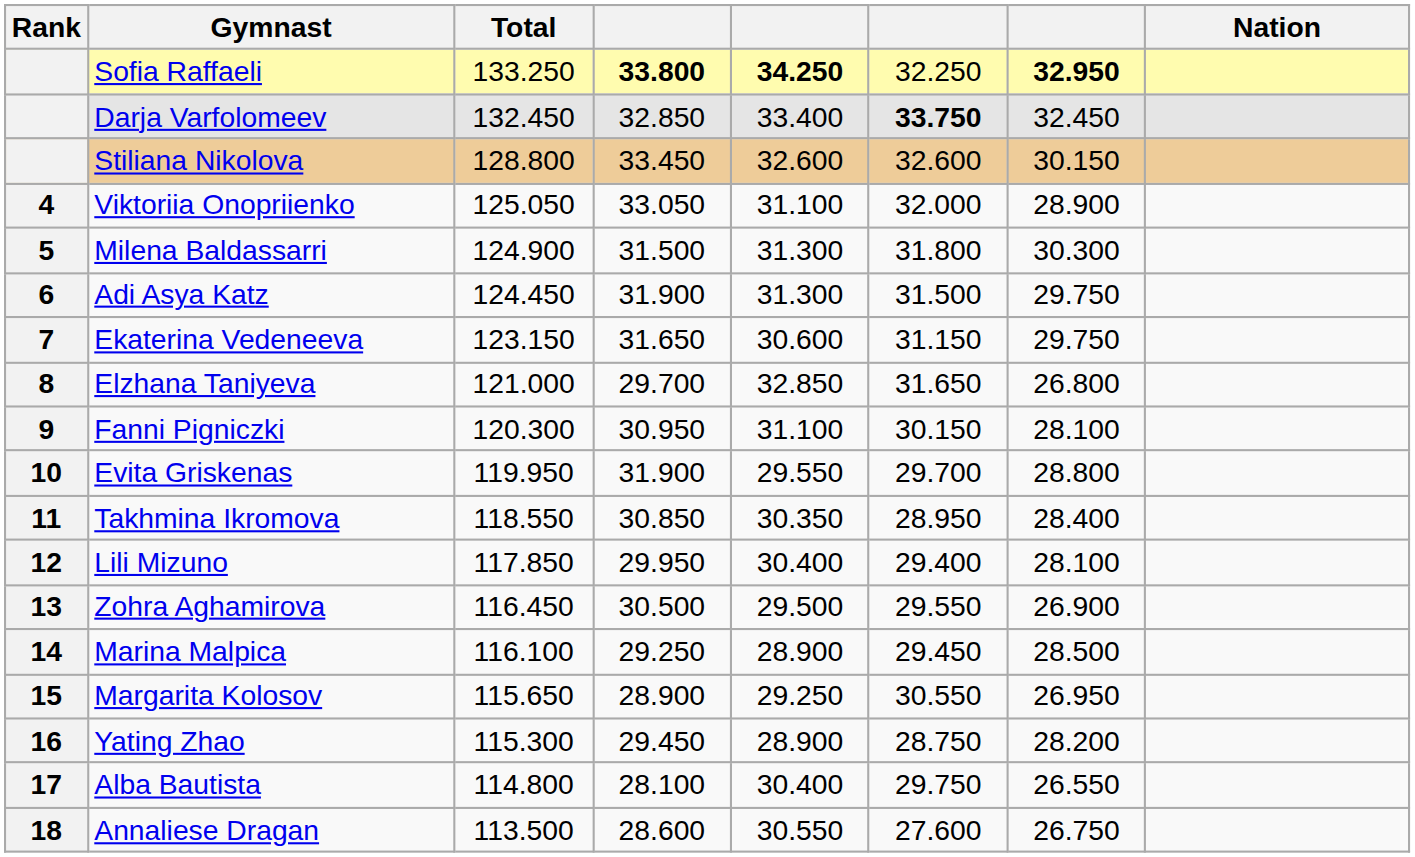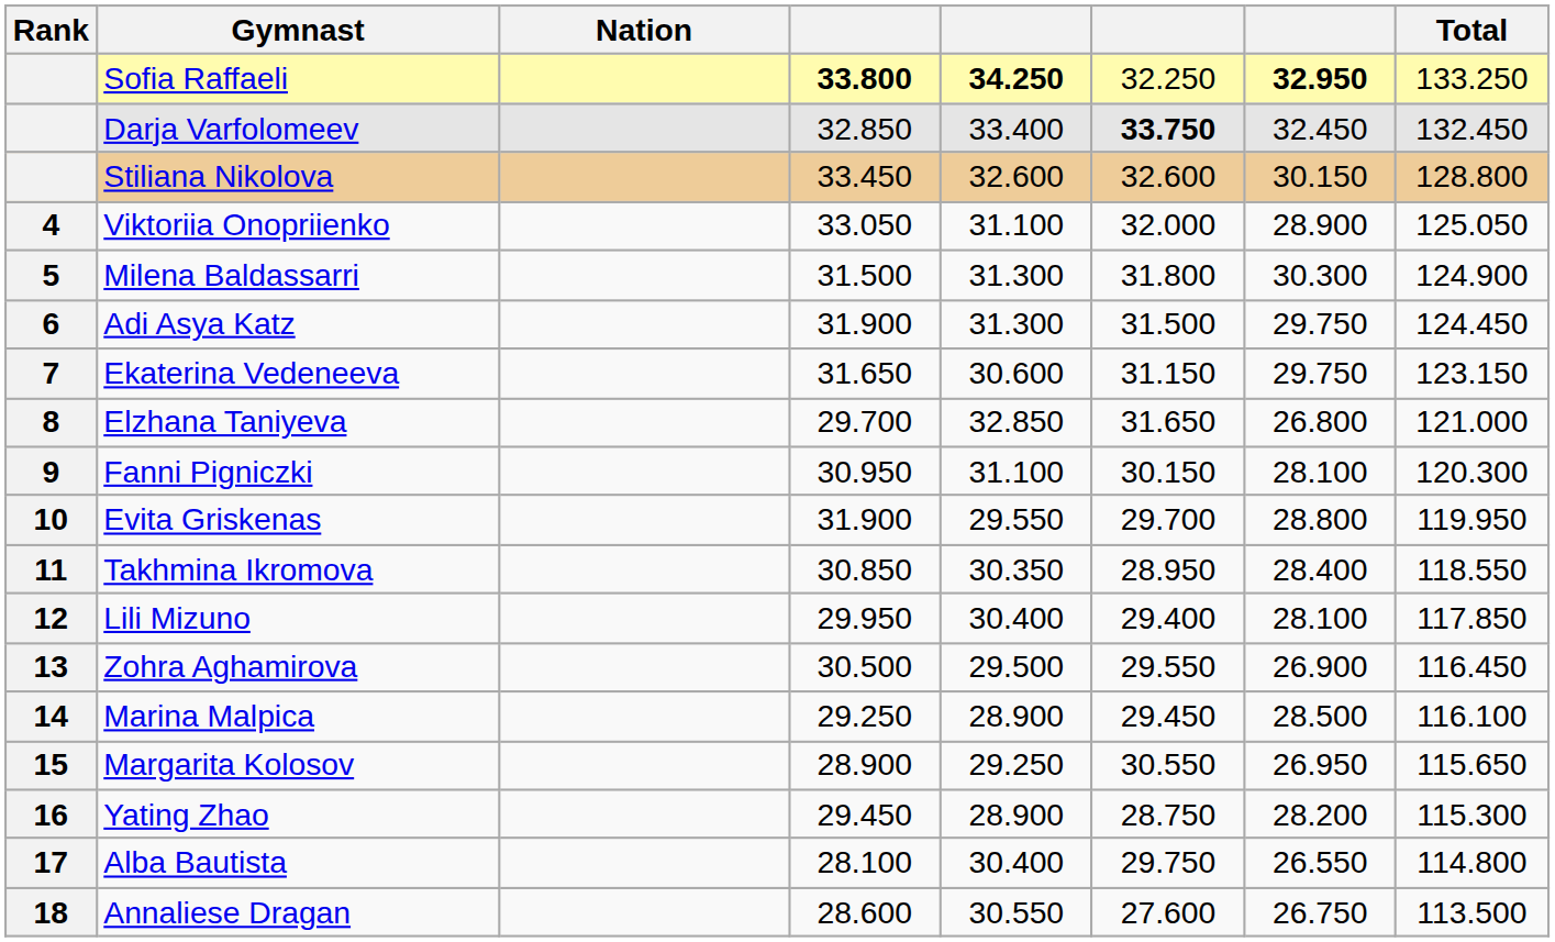columns swapped: Nation <-> Total
